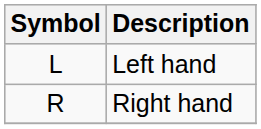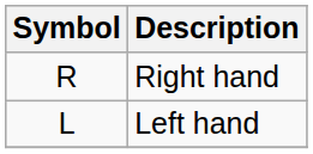rows swapped: Left hand <-> Right hand
